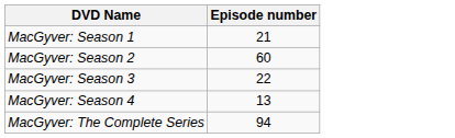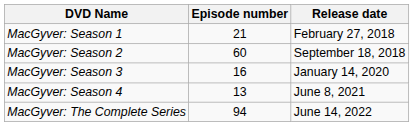+ column: Release date | February 27, 2018 | September 18, 2018 | January 14, 2020 | June 8, 2021 | June 14, 2022
MacGyver: Season 3 | Episode number: 22 -> 16
